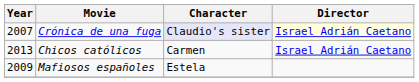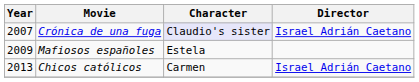Crónica de una fuga | Director: lightyellow background -> no background
rows swapped: Mafiosos españoles <-> Chicos católicos
